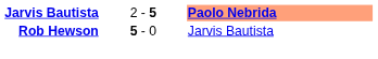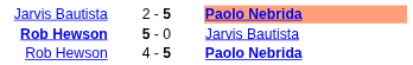2 - 5 | column 1: bold -> normal
+ row: Rob Hewson | 4 - 5 | Paolo Nebrida
